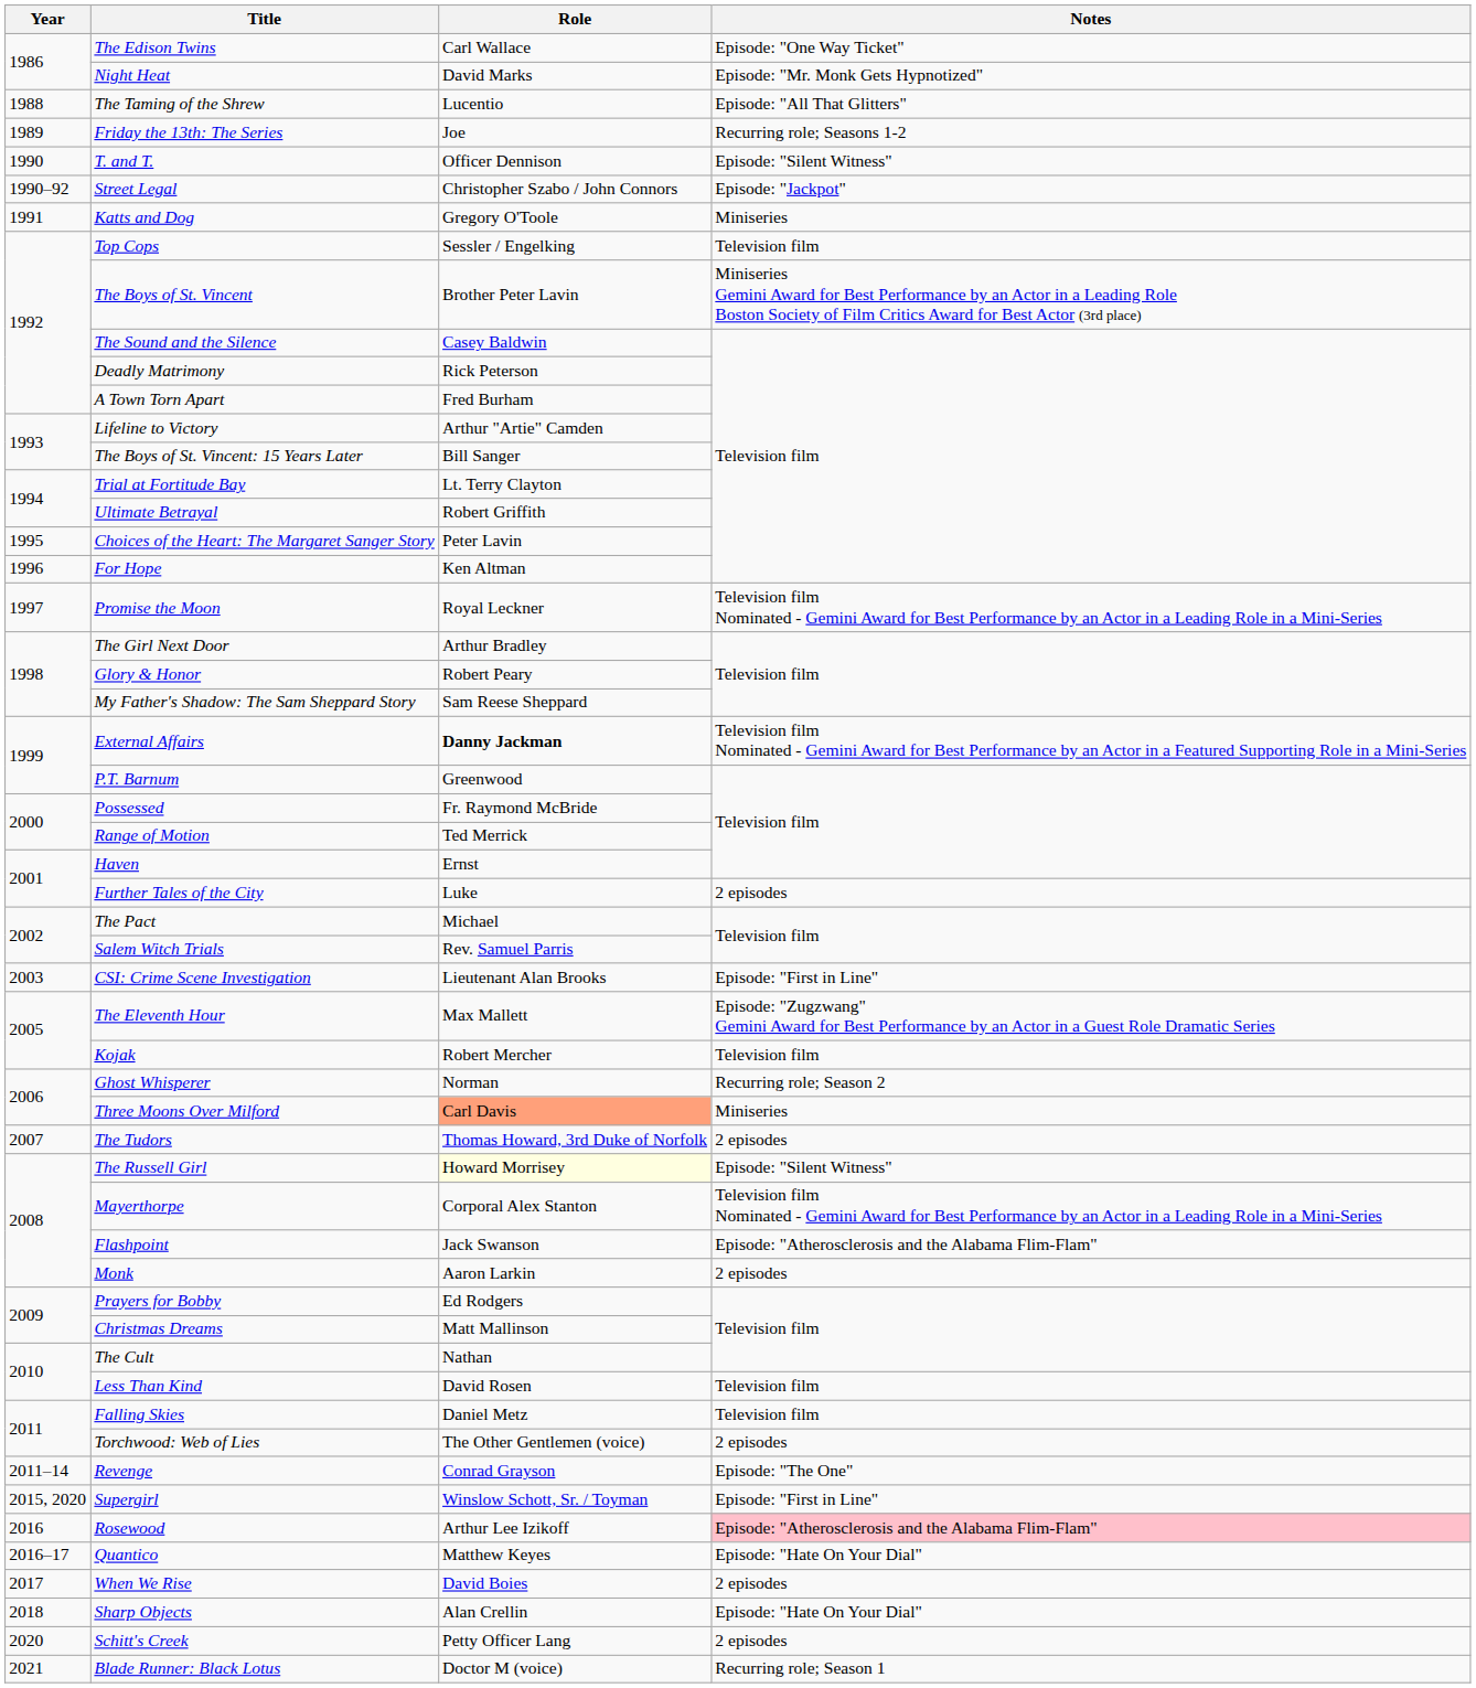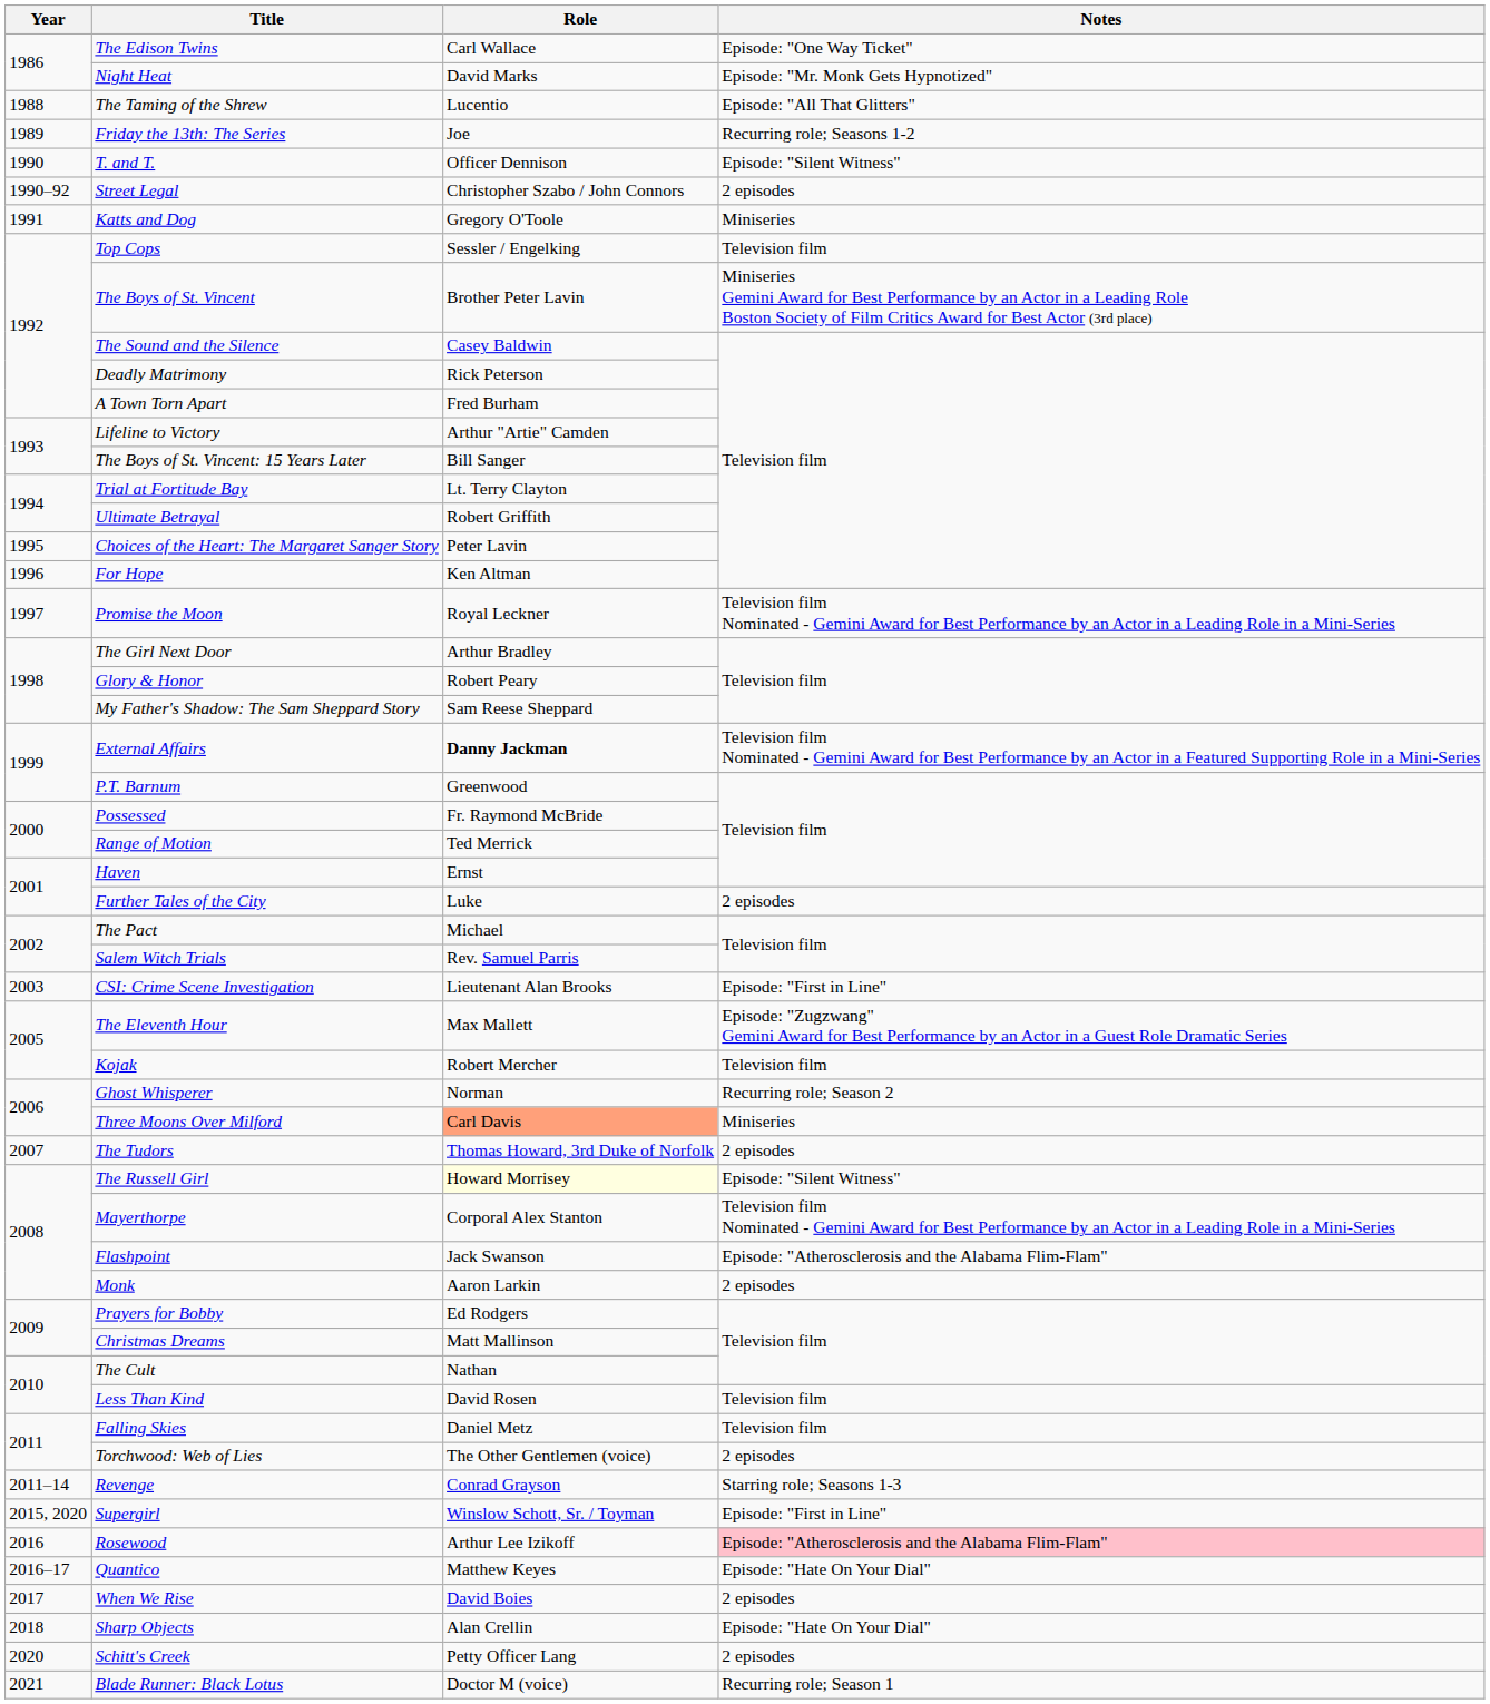Street Legal | Notes: Episode: "Jackpot" -> 2 episodes
Revenge | Notes: Episode: "The One" -> Starring role; Seasons 1-3
